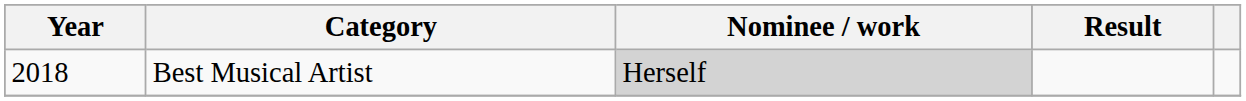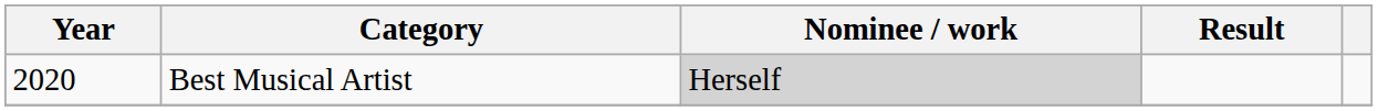Best Musical Artist | Year: 2018 -> 2020
